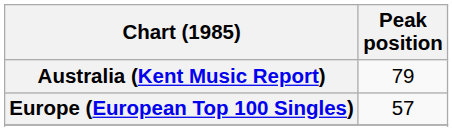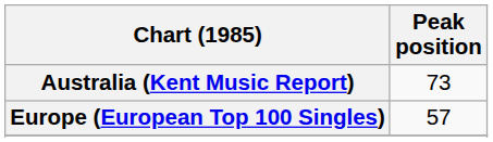Australia (Kent Music Report) | Peak position: 79 -> 73
